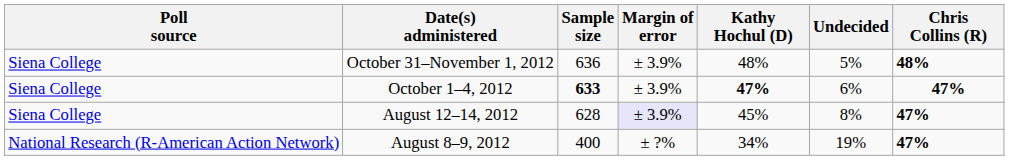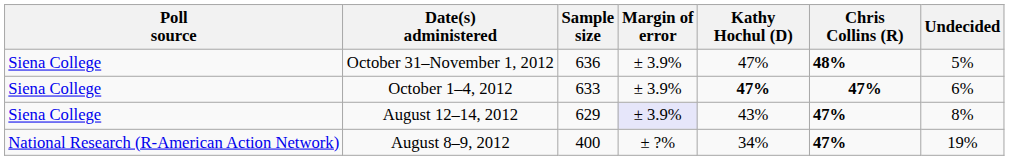columns swapped: Chris Collins (R) <-> Undecided
October 31–November 1, 2012 | Kathy Hochul (D): 48% -> 47%
October 1–4, 2012 | Sample size: bold -> normal
August 12–14, 2012 | Sample size: 628 -> 629
August 12–14, 2012 | Kathy Hochul (D): 45% -> 43%
